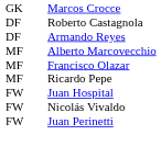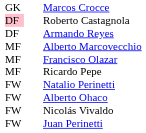Roberto Castagnola | column 1: no background -> pink background
+ row: FW | Natalio Perinetti
- row: FW | Juan Hospital
+ row: FW | Alberto Ohaco
